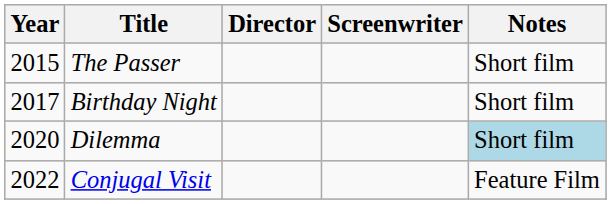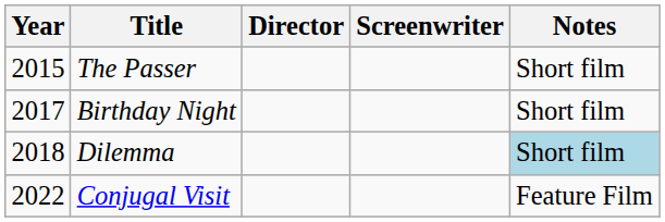Dilemma | Year: 2020 -> 2018
